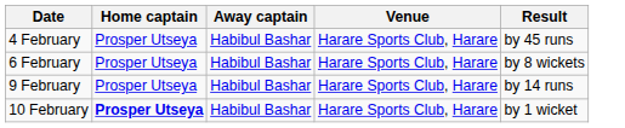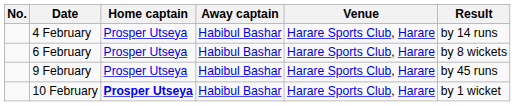+ column: No.
4 February | Result: by 45 runs -> by 14 runs
9 February | Result: by 14 runs -> by 45 runs
